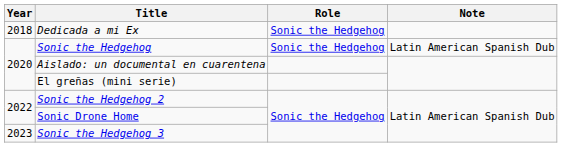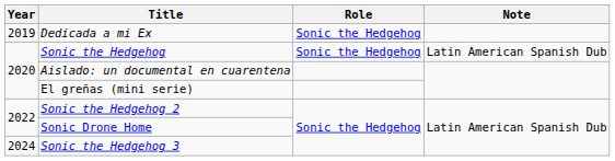Dedicada a mi Ex | Year: 2018 -> 2019
Sonic the Hedgehog 3 | Year: 2023 -> 2024
